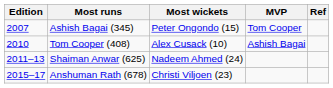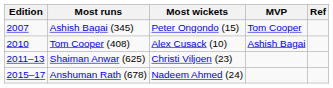Shaiman Anwar (625) | Most wickets: Nadeem Ahmed (24) -> Christi Viljoen (23)
Anshuman Rath (678) | Most wickets: Christi Viljoen (23) -> Nadeem Ahmed (24)
